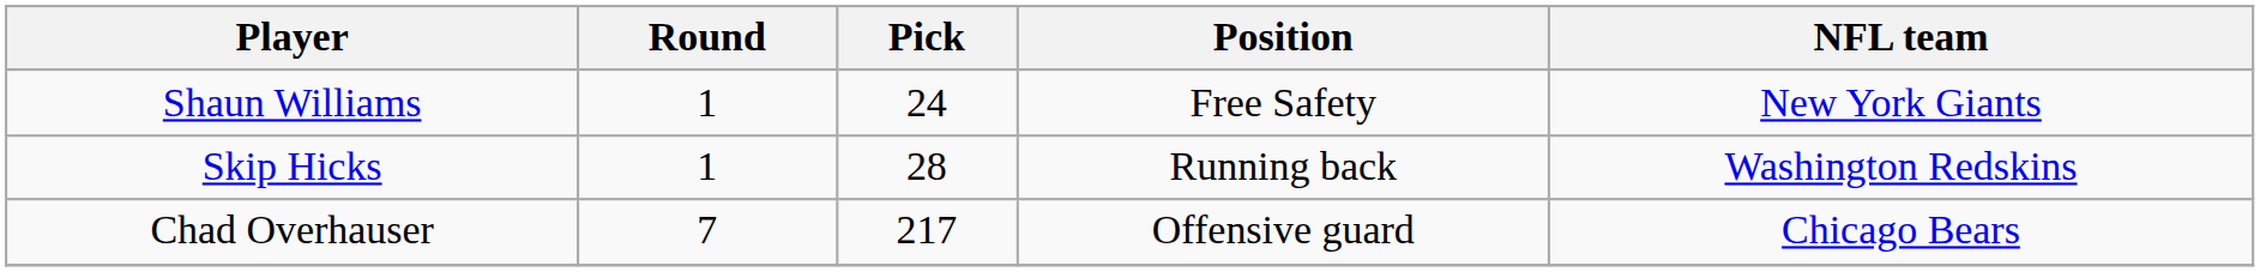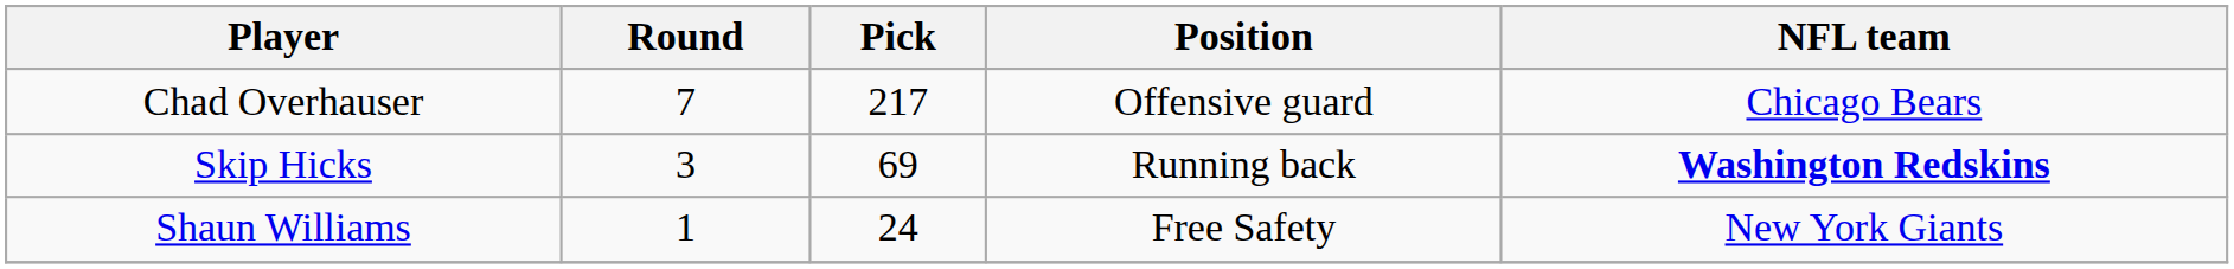rows swapped: Shaun Williams <-> Chad Overhauser
Skip Hicks | Round: 1 -> 3
Skip Hicks | Pick: 28 -> 69
Skip Hicks | NFL team: normal -> bold
